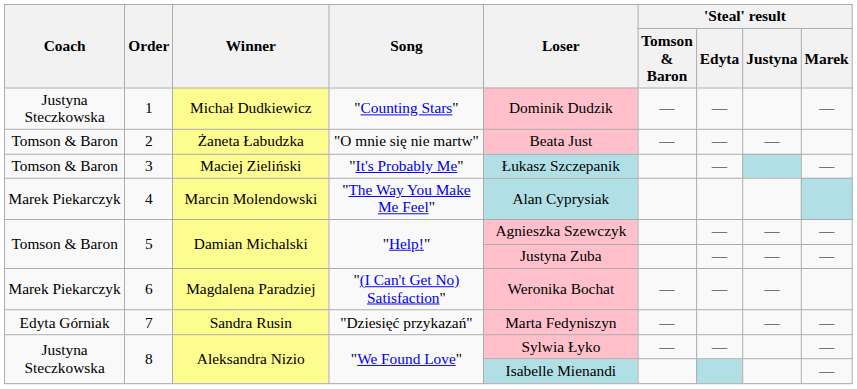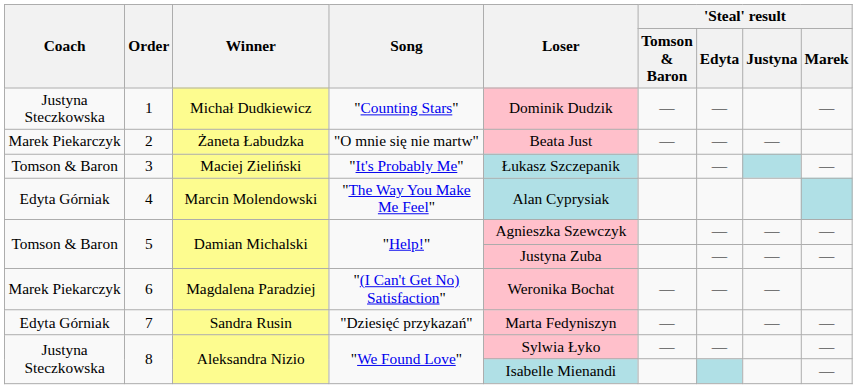2 | Coach: Tomson & Baron -> Marek Piekarczyk
4 | Coach: Marek Piekarczyk -> Edyta Górniak
